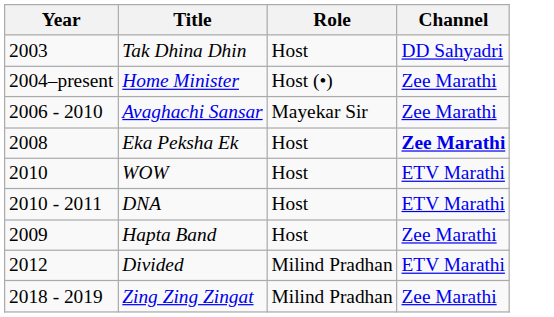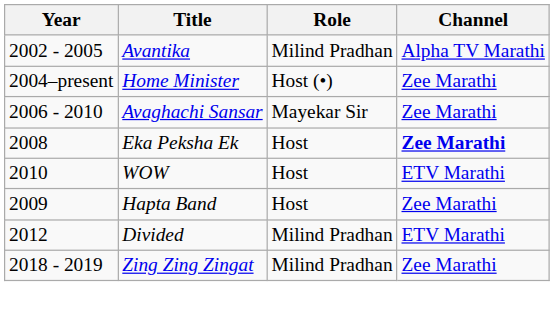+ row: 2002 - 2005 | Avantika | Milind Pradhan | Alpha TV Marathi
- row: 2003 | Tak Dhina Dhin | Host | DD Sahyadri
- row: 2010 - 2011 | DNA | Host | ETV Marathi
